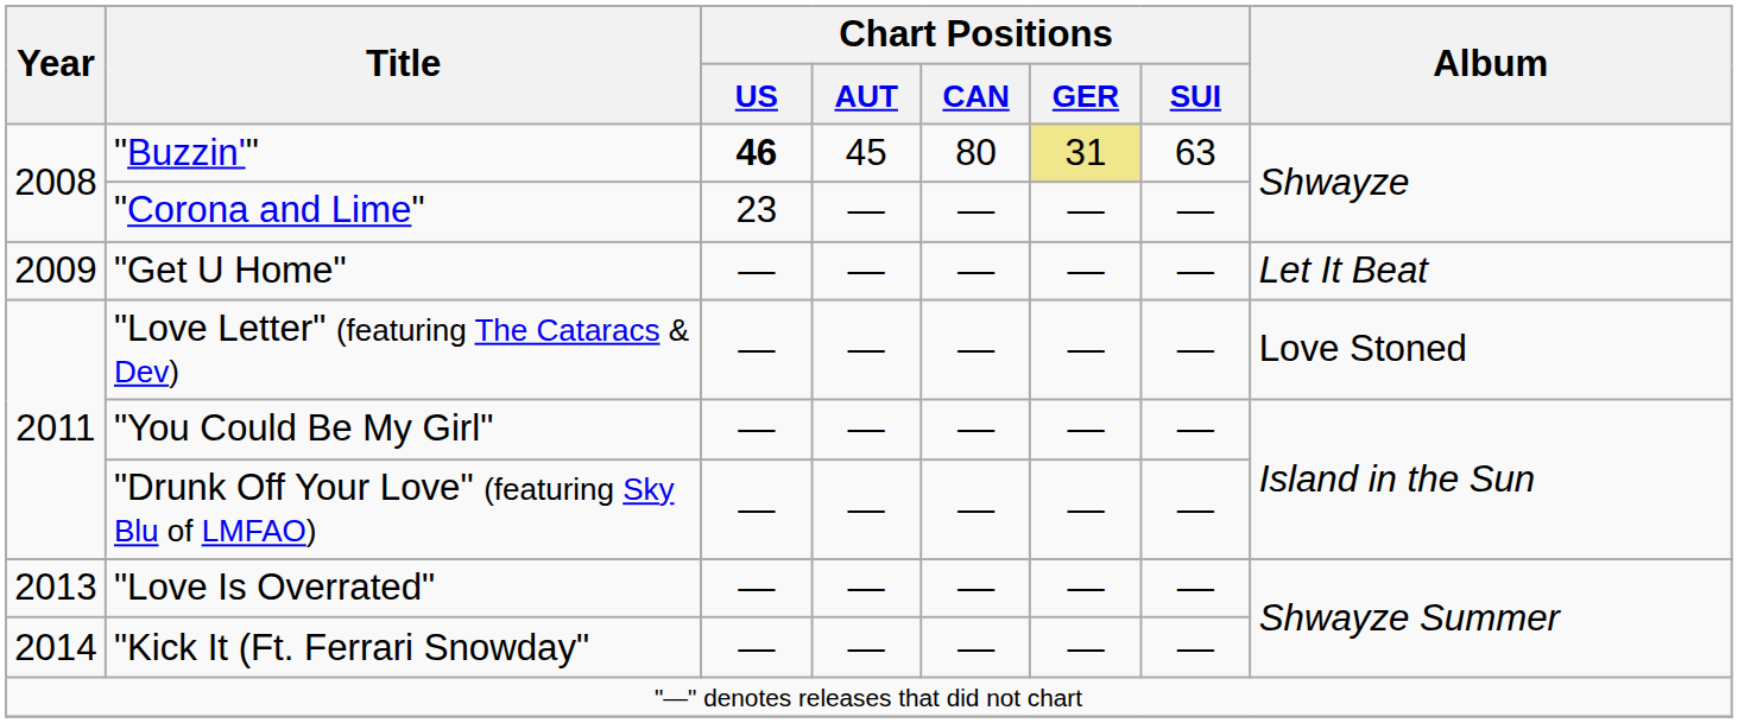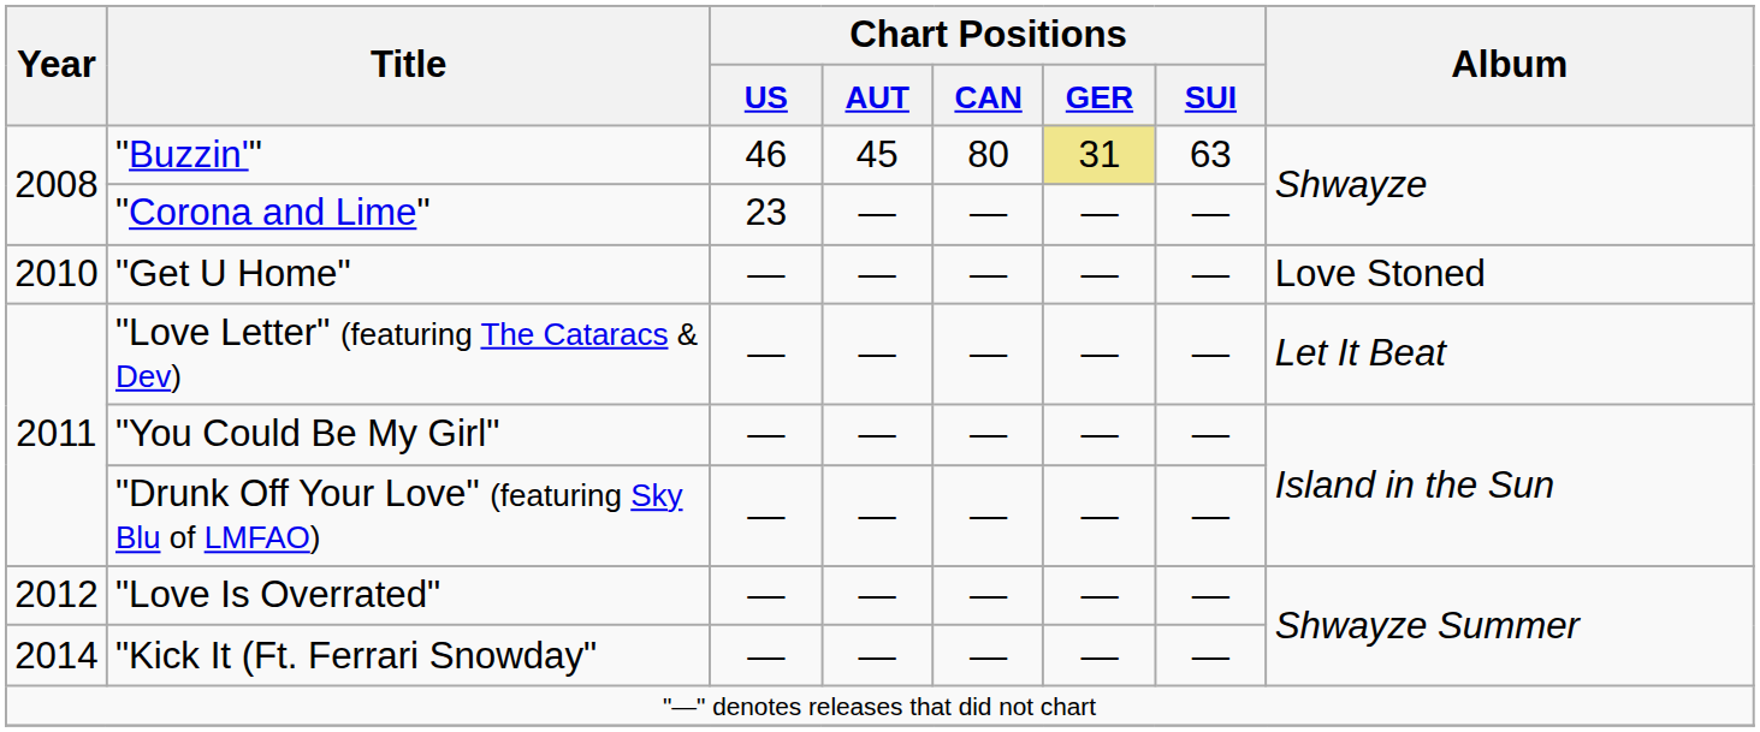"Buzzin'" | Chart Positions / US: bold -> normal
"Get U Home" | Year: 2009 -> 2010
"Get U Home" | Album: Let It Beat -> Love Stoned
"Love Letter" (featuring The Cataracs & Dev) | Album: Love Stoned -> Let It Beat
"Love Is Overrated" | Year: 2013 -> 2012
